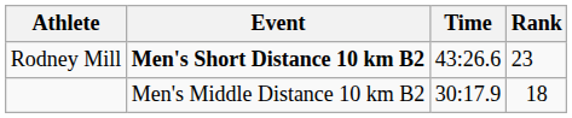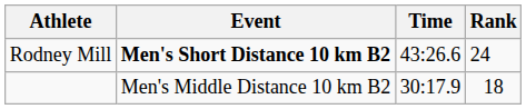Rodney Mill | Rank: 23 -> 24
